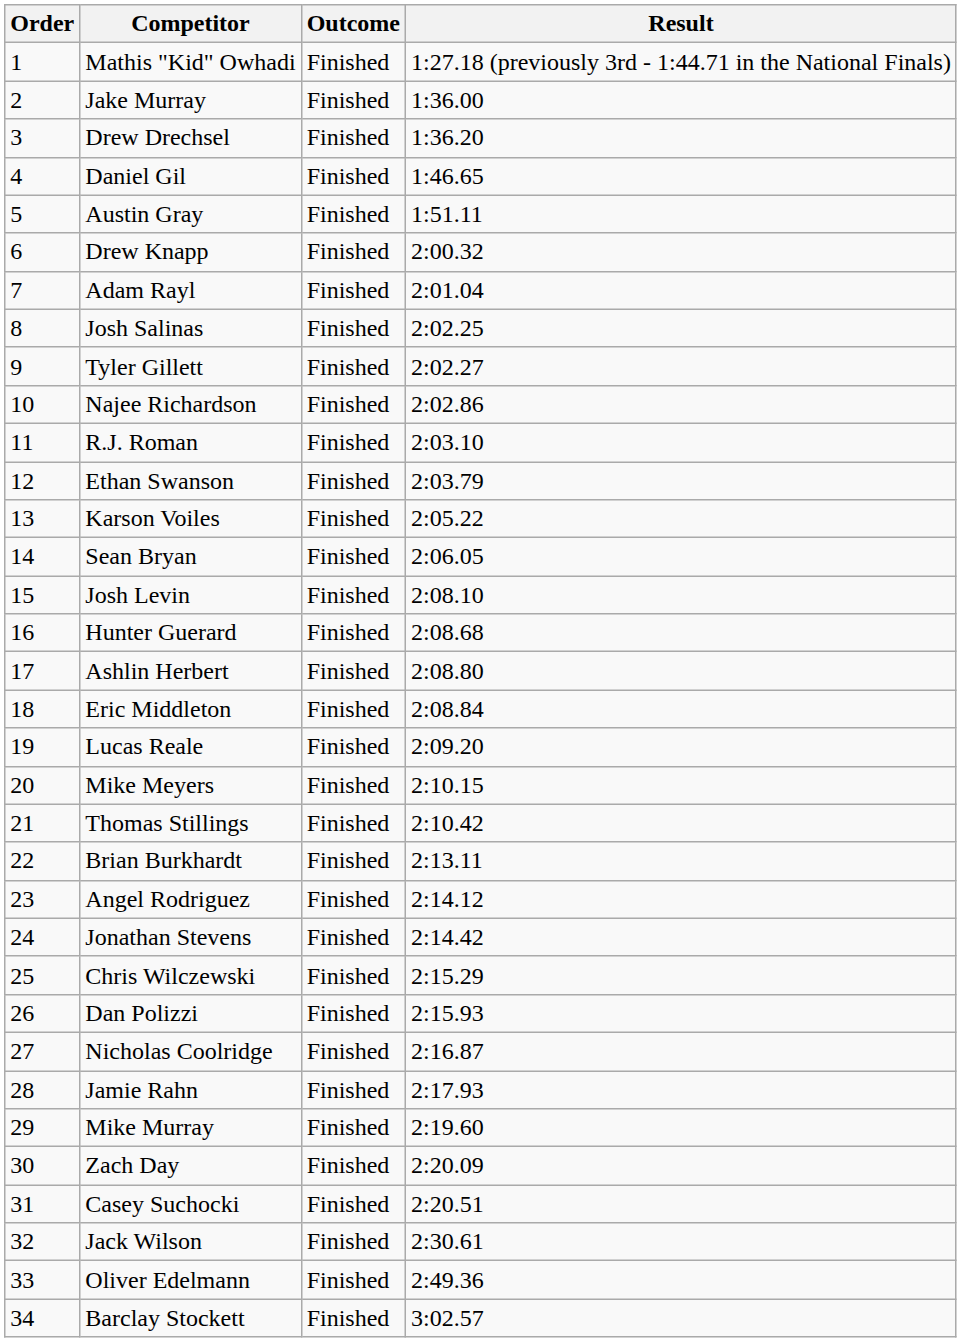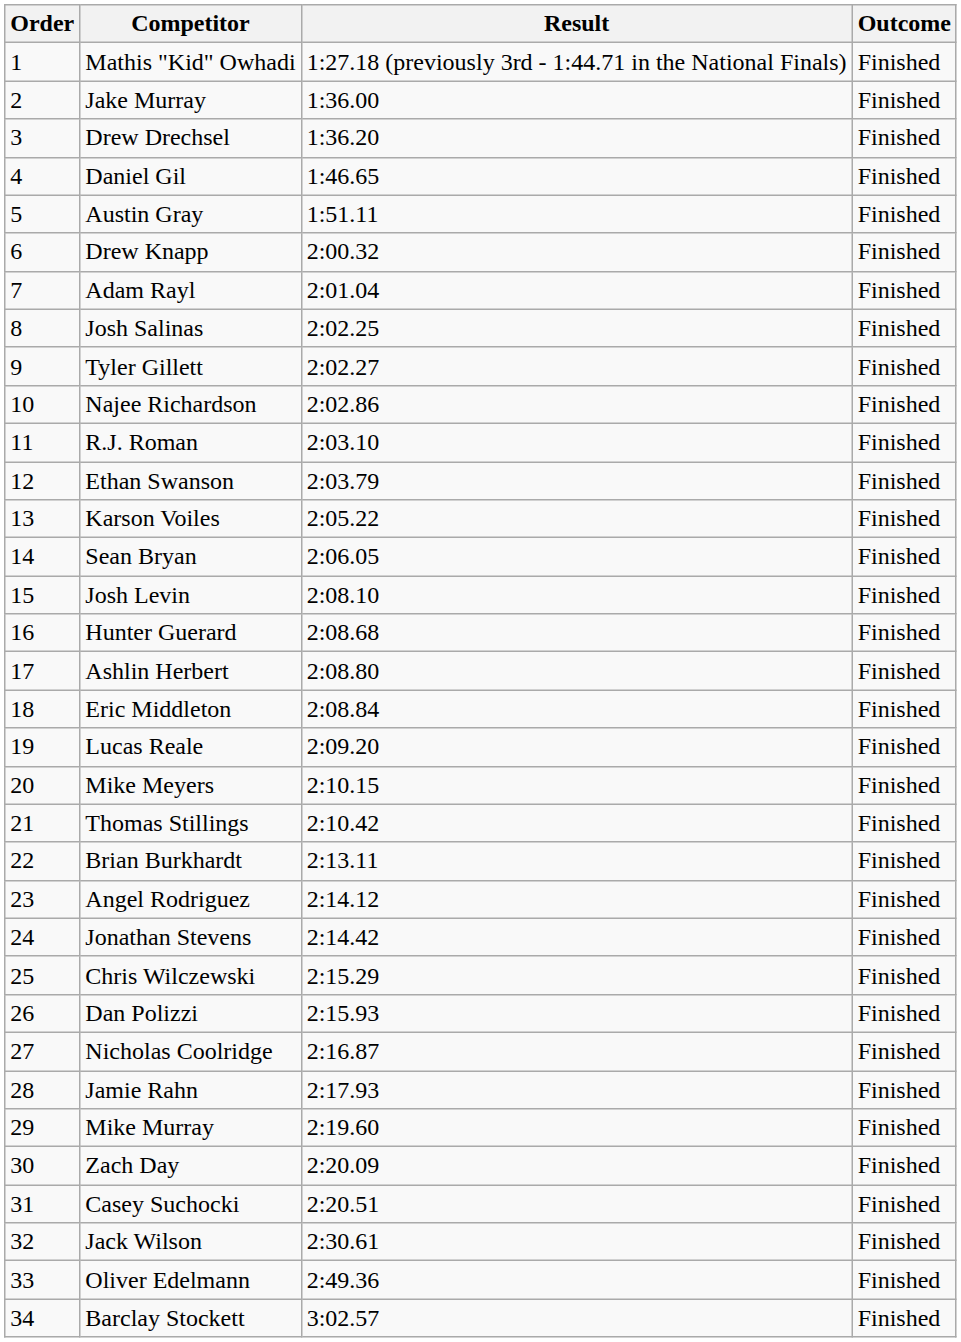columns swapped: Outcome <-> Result
